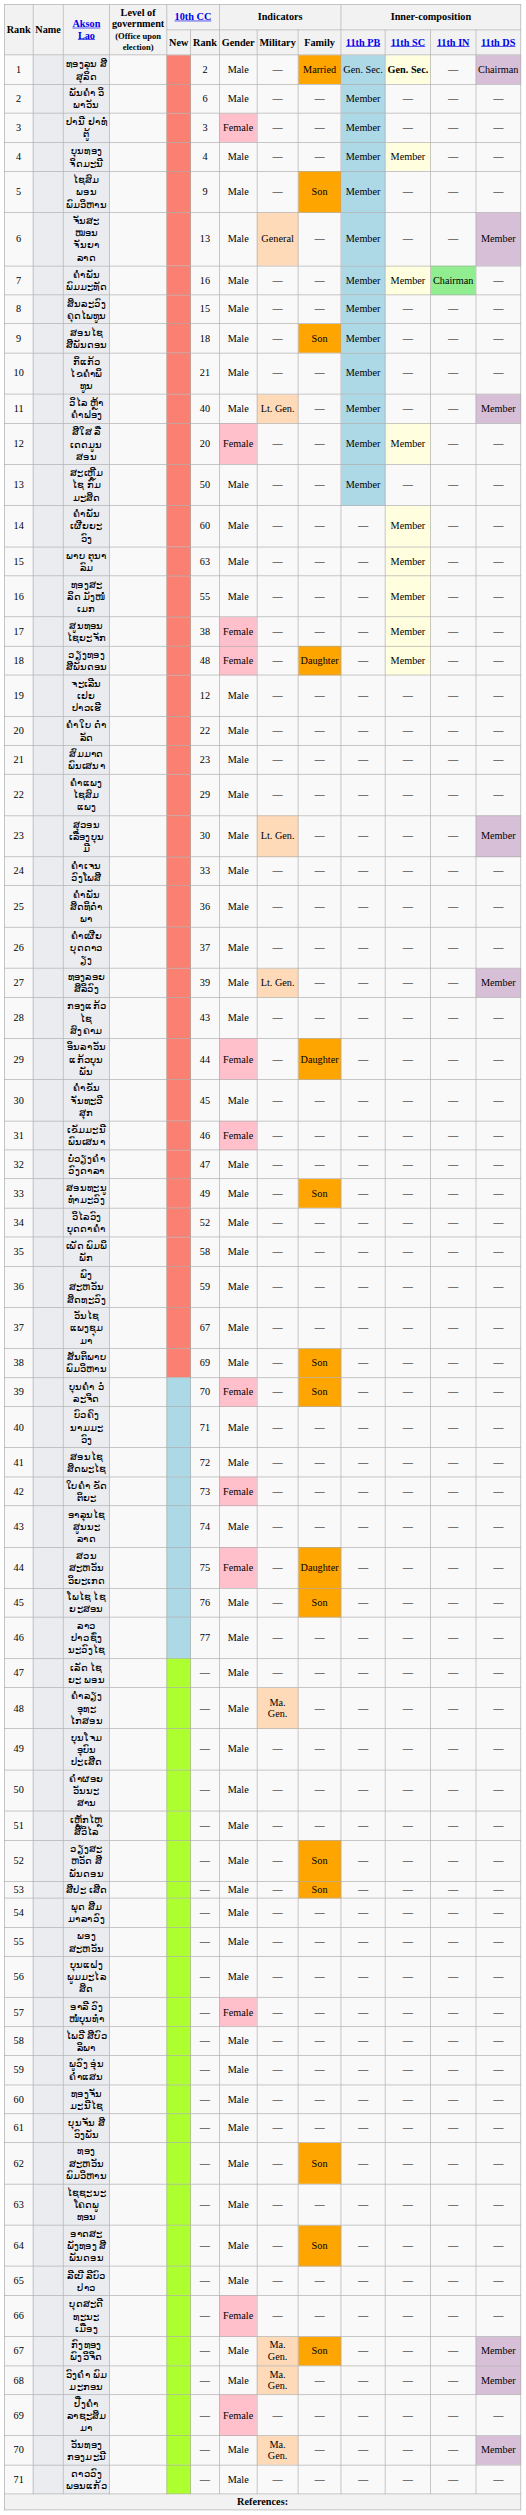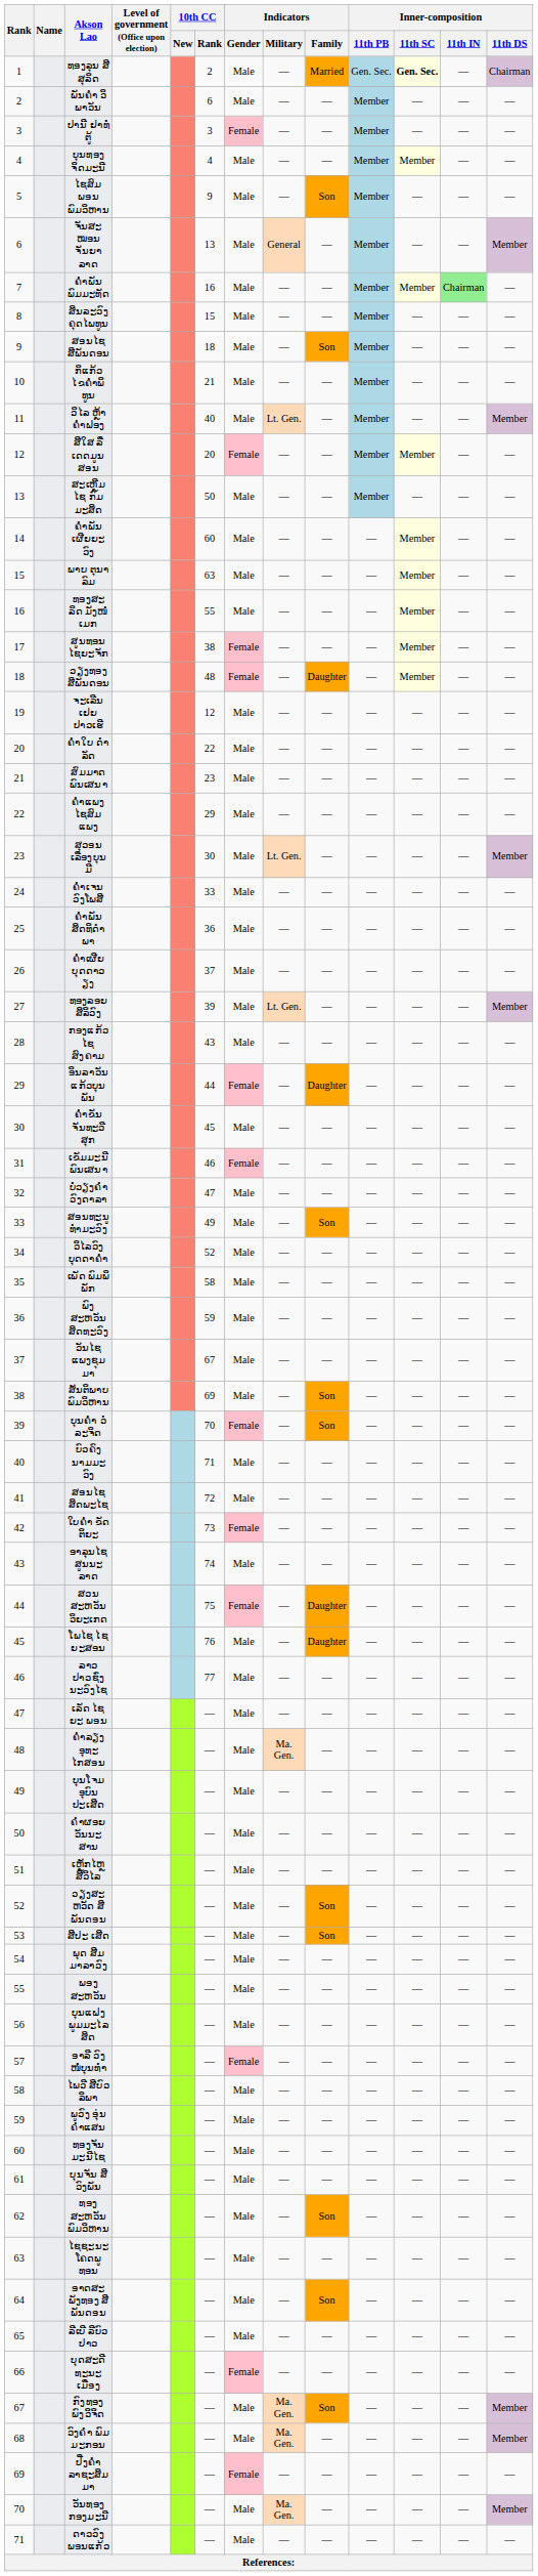ໂພໄຊ ໄຊຍະສອນ | Indicators / Family: Son -> Daughter
